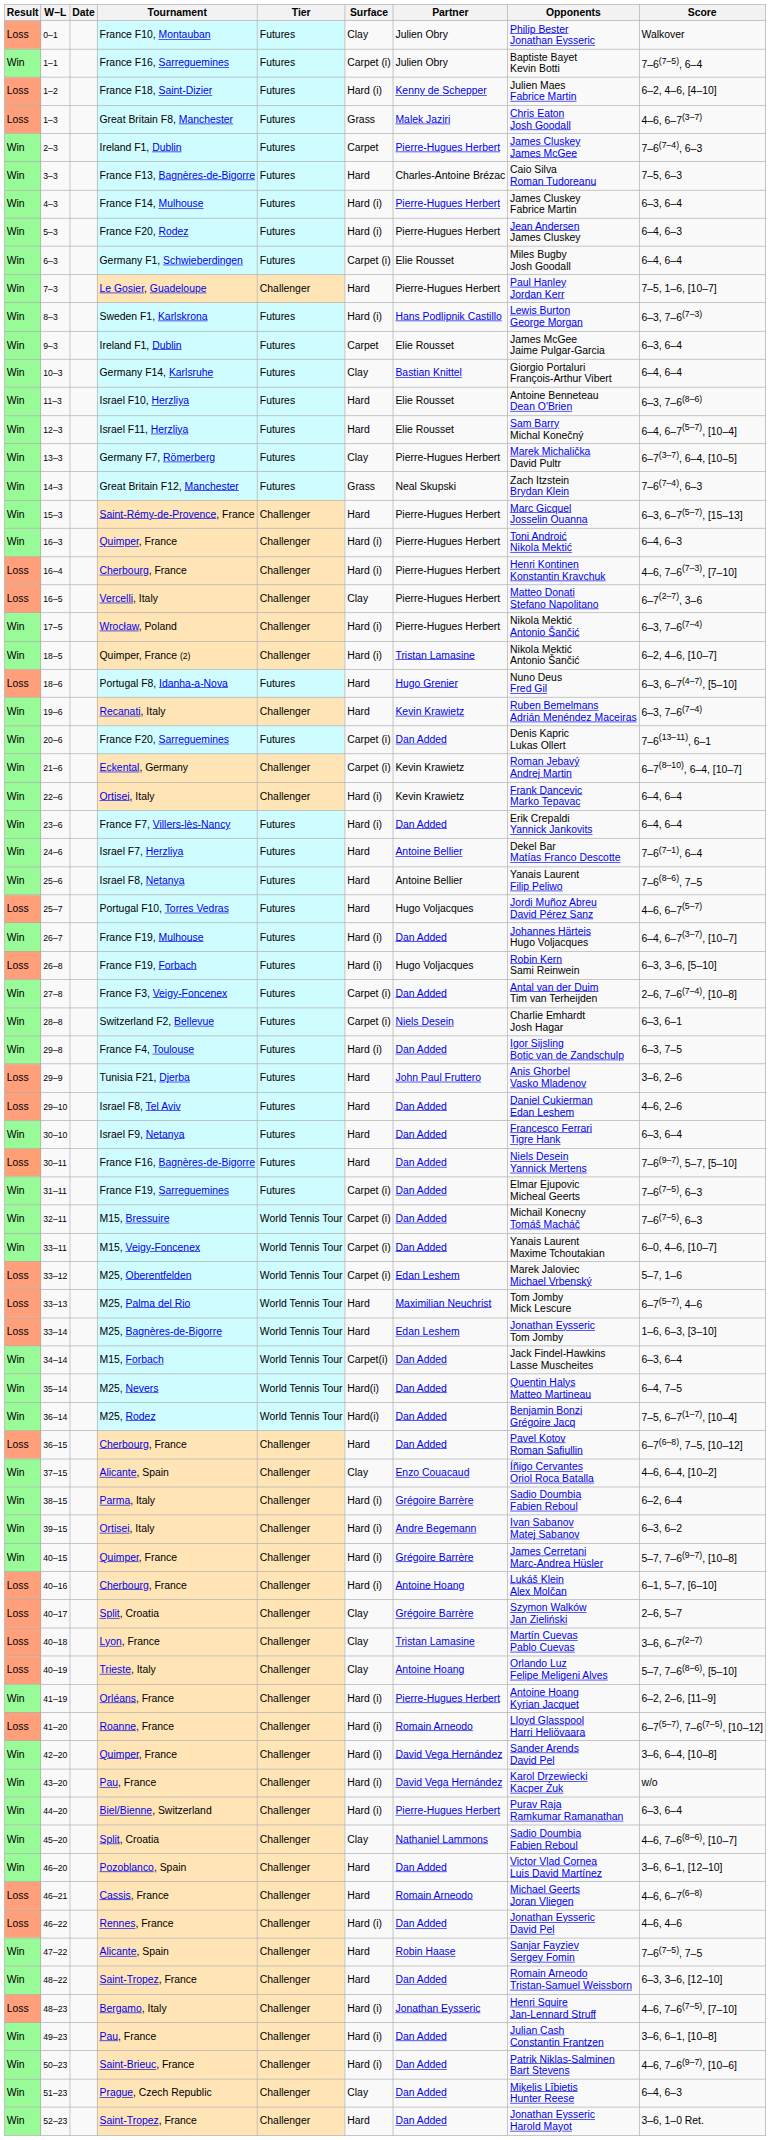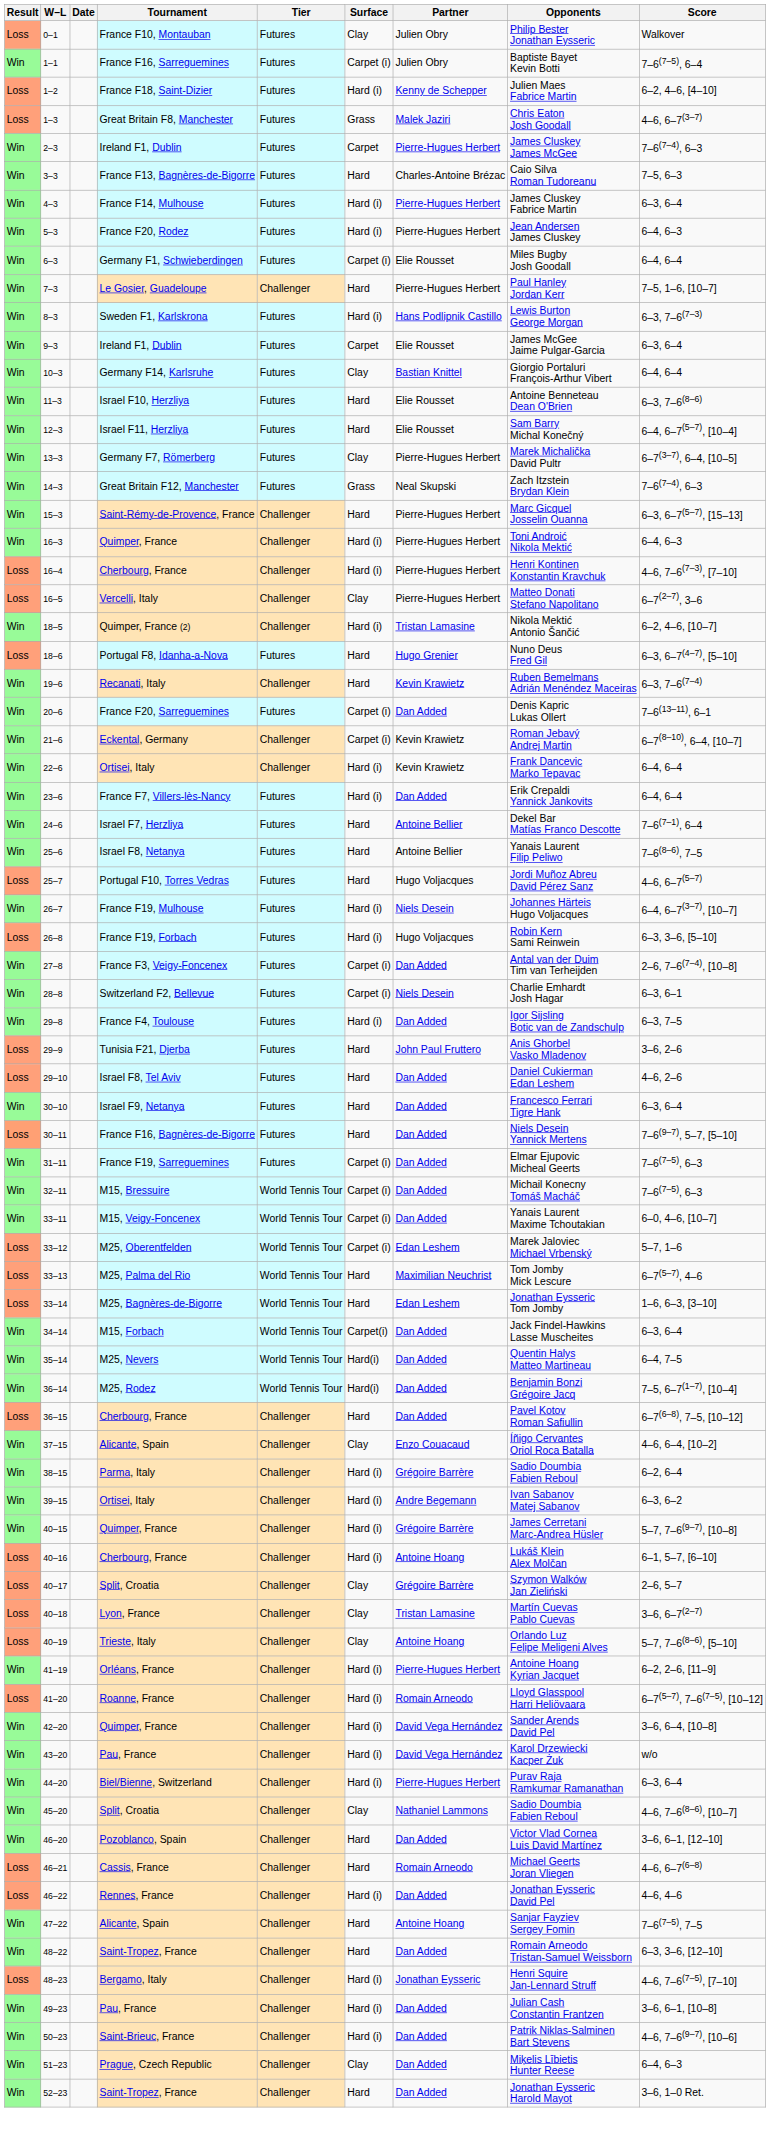- row: Win | 17–5 | Wrocław, Poland | Challenger | Hard (i) | Pierre-Hugues Herbert | Nikola Mektić Antonio Šančić | 6–3, 7–6(7–4)
26–7 | Partner: Dan Added -> Niels Desein
47–22 | Partner: Robin Haase -> Antoine Hoang
